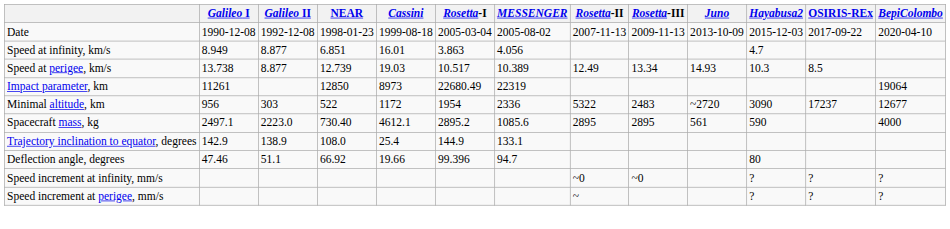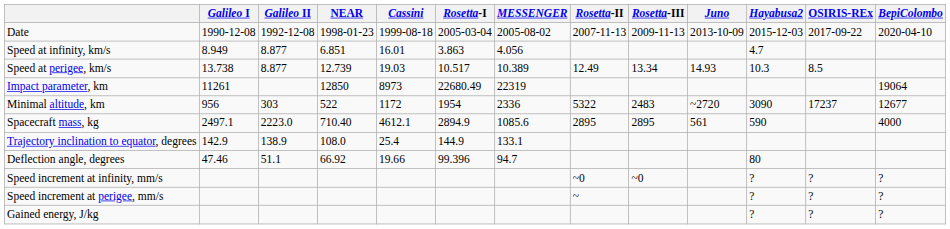Spacecraft mass, kg | NEAR: 730.40 -> 710.40
Spacecraft mass, kg | Rosetta-I: 2895.2 -> 2894.9
+ row: Gained energy, J/kg | ? | ? | ?
